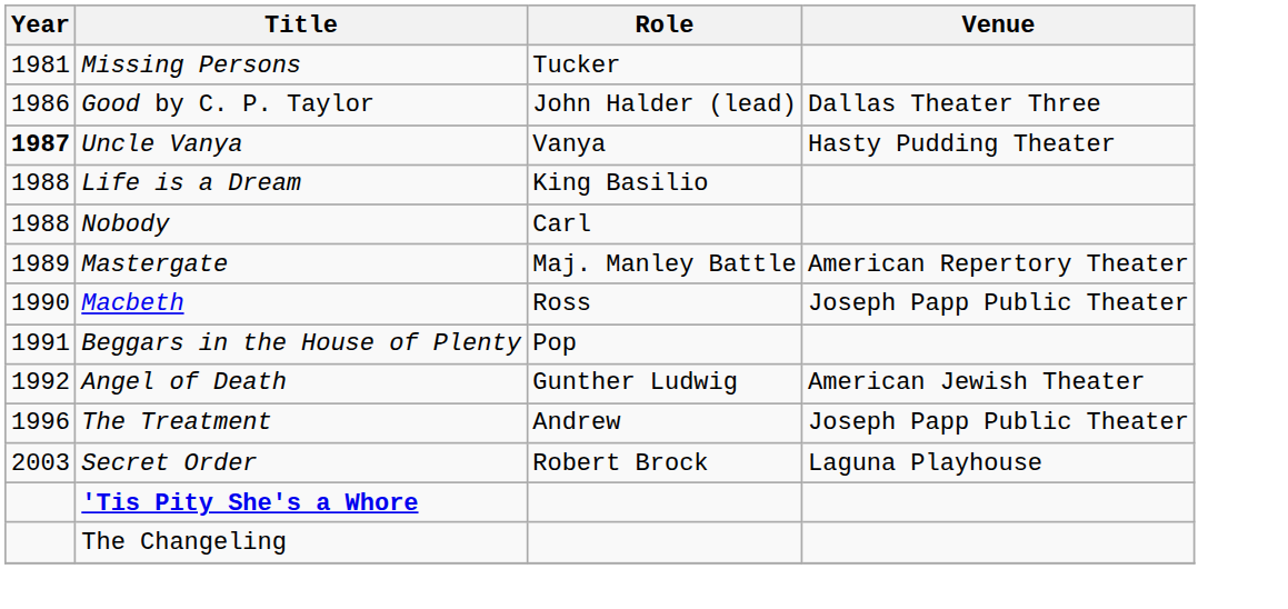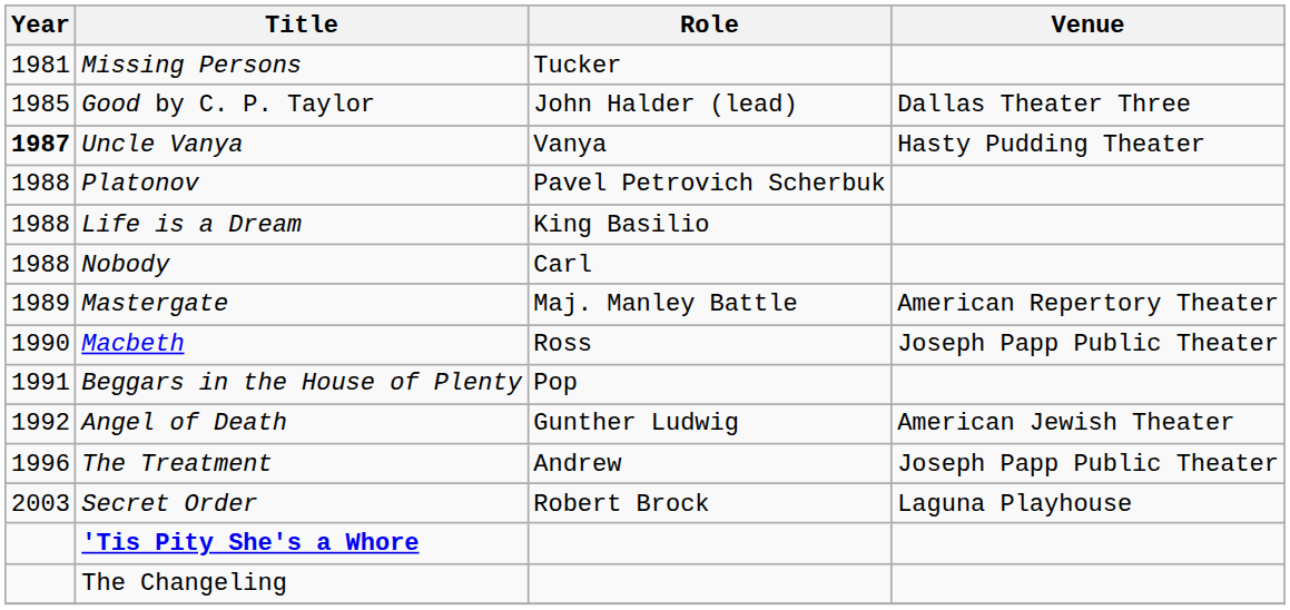Good by C. P. Taylor | Year: 1986 -> 1985
+ row: 1988 | Platonov | Pavel Petrovich Scherbuk
